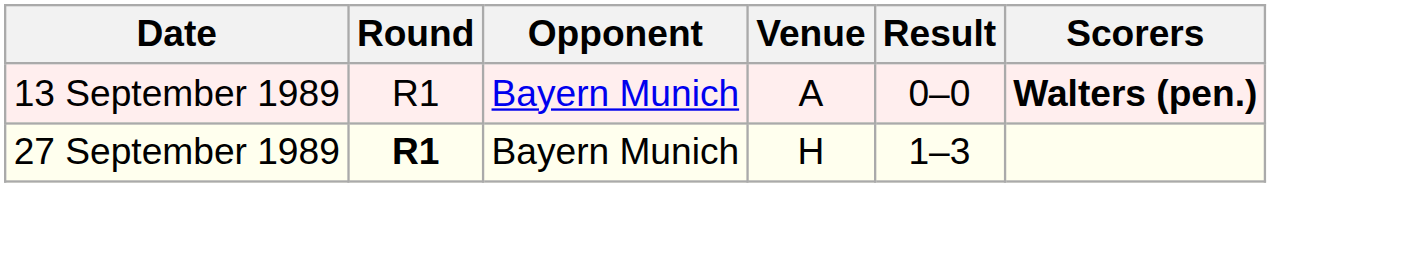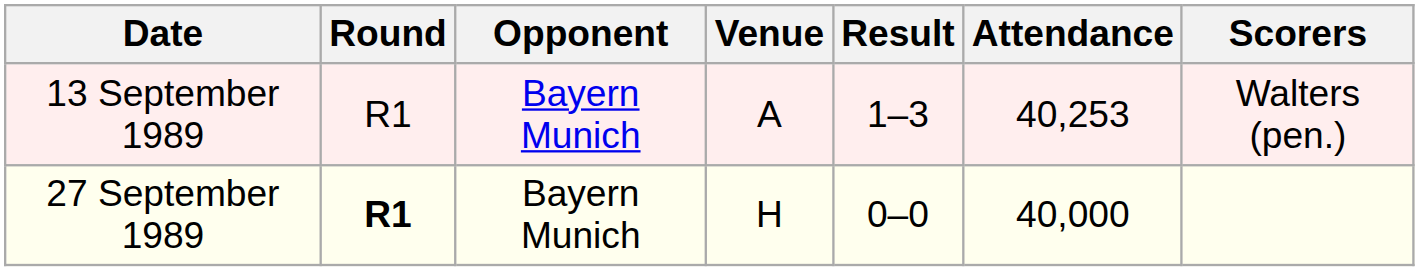+ column: Attendance | 40,253 | 40,000
13 September 1989 | Result: 0–0 -> 1–3
13 September 1989 | Scorers: bold -> normal
27 September 1989 | Result: 1–3 -> 0–0
